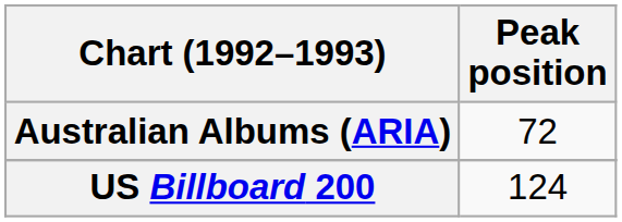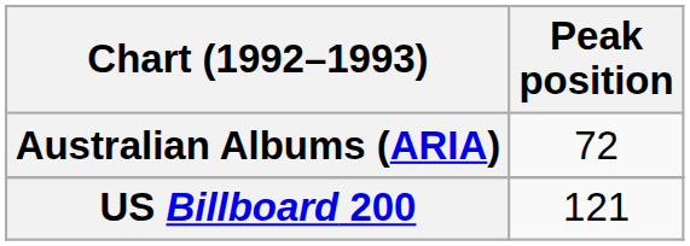US Billboard 200 | Peak position: 124 -> 121
